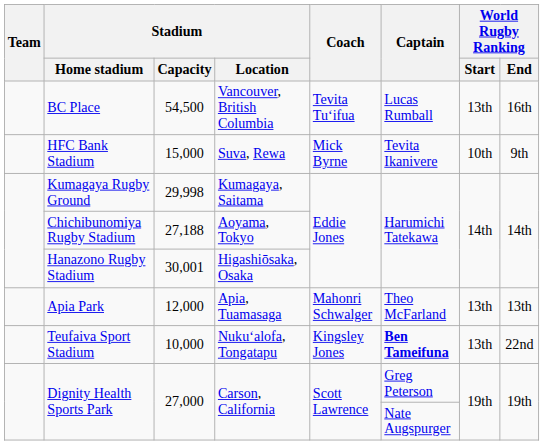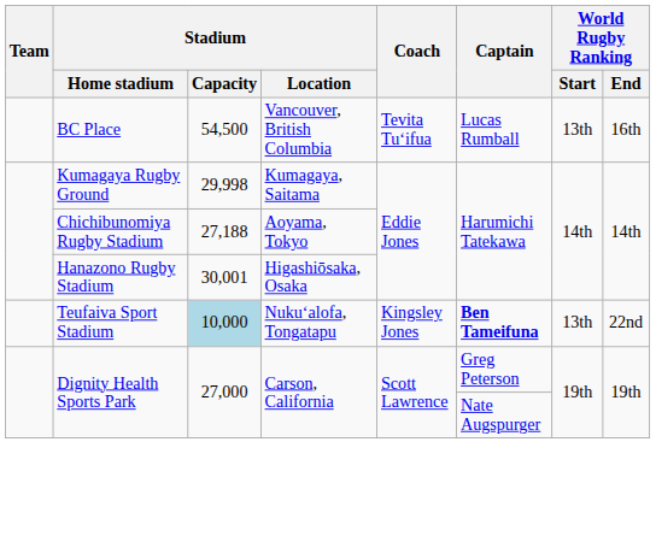- row: HFC Bank Stadium | 15,000 | Suva, Rewa | Mick Byrne | Tevita Ikanivere | 10th | 9th
- row: Apia Park | 12,000 | Apia, Tuamasaga | Mahonri Schwalger | Theo McFarland | 13th | 13th
Teufaiva Sport Stadium | Stadium / Capacity: no background -> lightblue background
